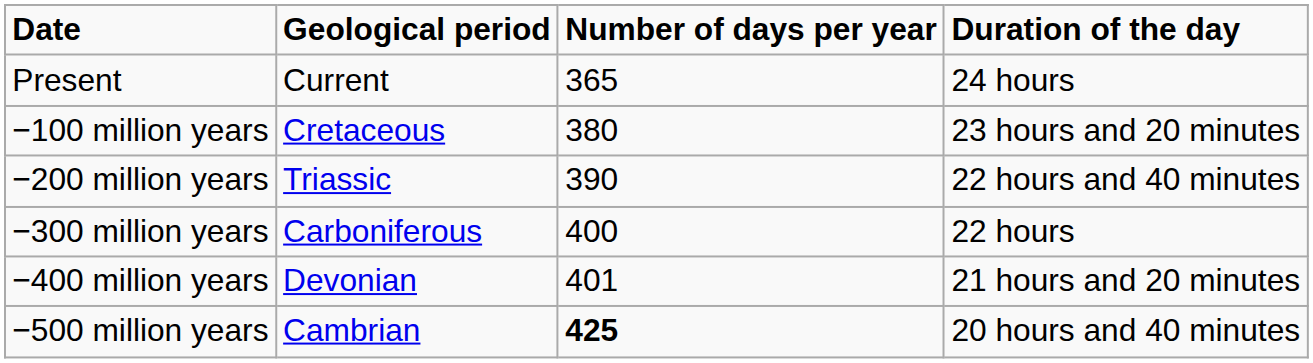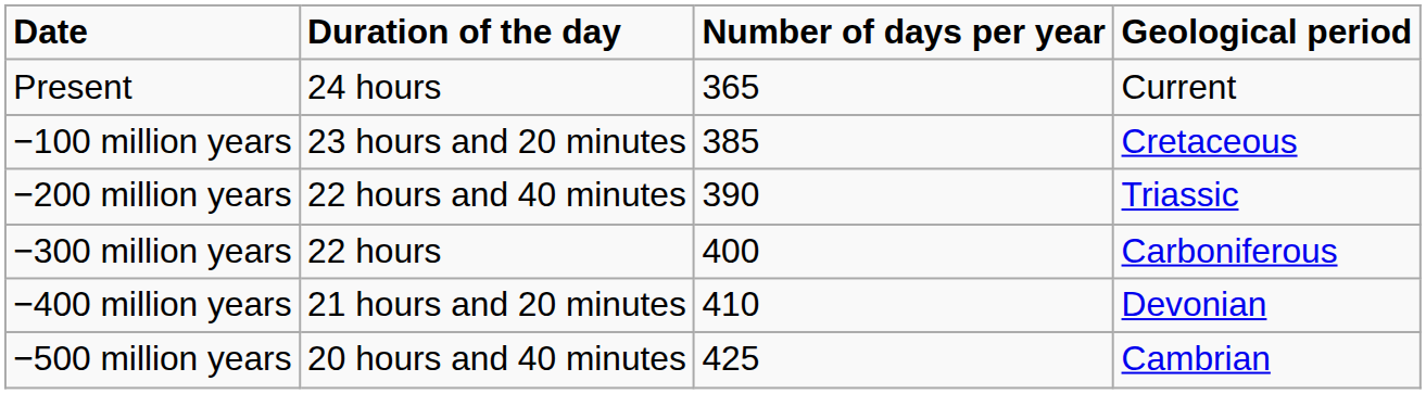columns swapped: Geological period <-> Duration of the day
−100 million years | Number of days per year: 380 -> 385
−400 million years | Number of days per year: 401 -> 410
−500 million years | Number of days per year: bold -> normal
